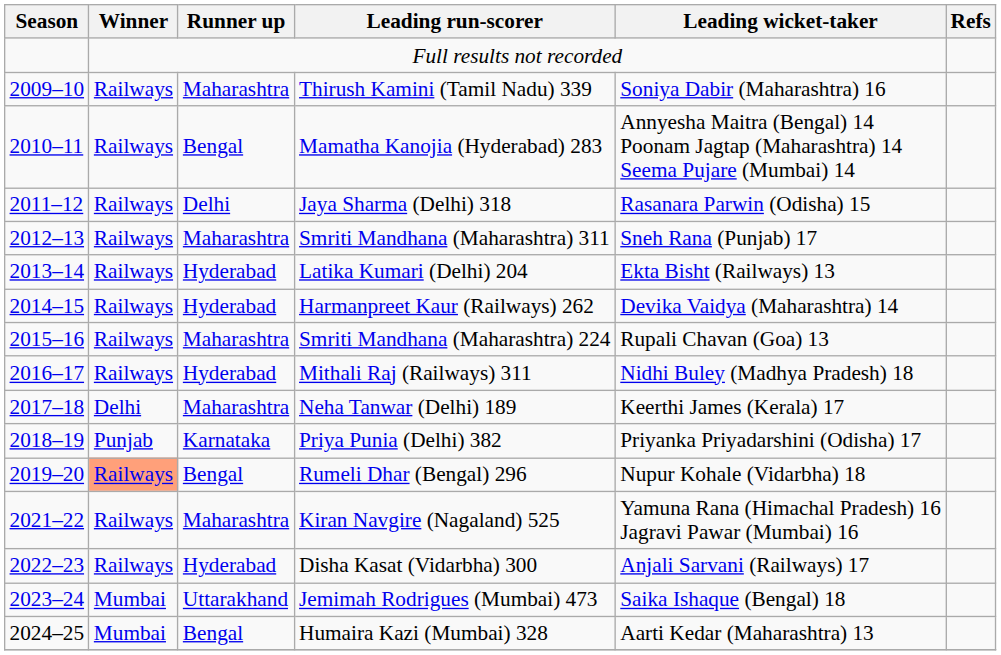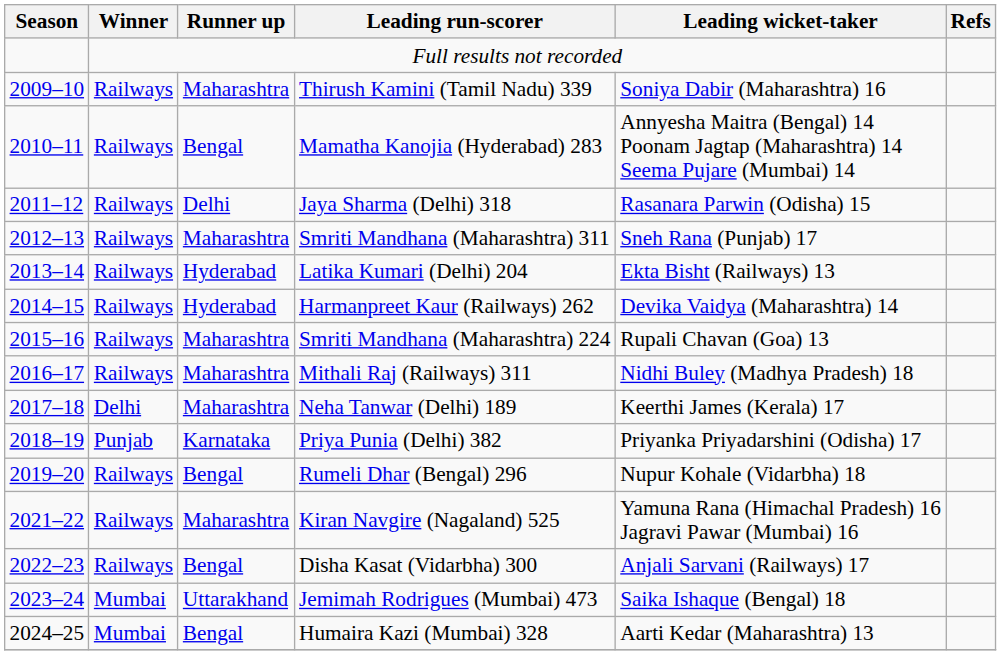Mithali Raj (Railways) 311 | Runner up: Hyderabad -> Maharashtra
Rumeli Dhar (Bengal) 296 | Winner: lightsalmon background -> no background
Disha Kasat (Vidarbha) 300 | Runner up: Hyderabad -> Bengal
